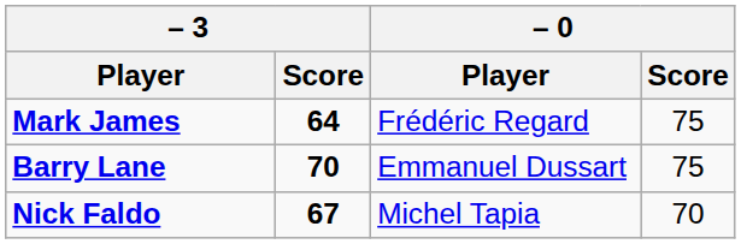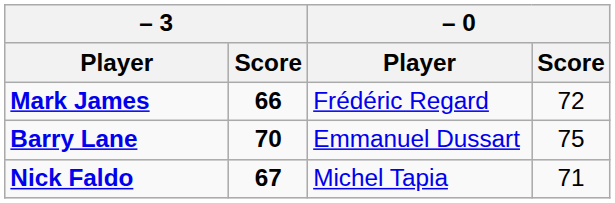Mark James | – 3 / Score: 64 -> 66
Mark James | – 0 / Score: 75 -> 72
Nick Faldo | – 0 / Score: 70 -> 71
